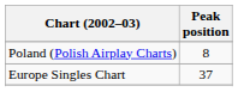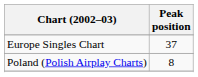rows swapped: Europe Singles Chart <-> Poland (Polish Airplay Charts)
